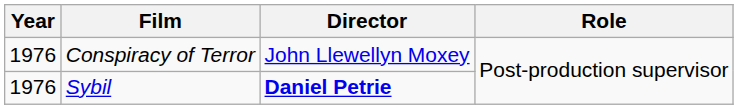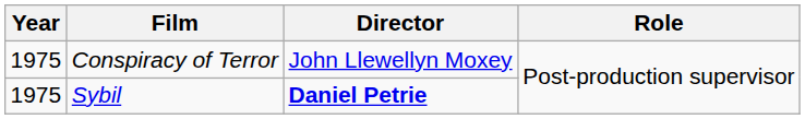Conspiracy of Terror | Year: 1976 -> 1975
Sybil | Year: 1976 -> 1975
